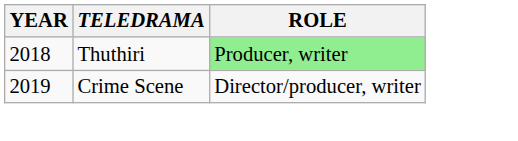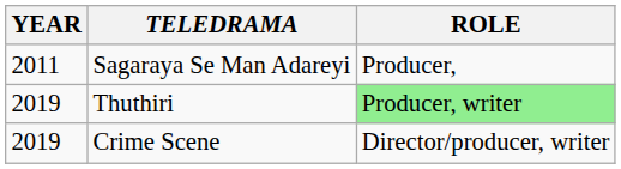+ row: 2011 | Sagaraya Se Man Adareyi | Producer,
Thuthiri | YEAR: 2018 -> 2019
